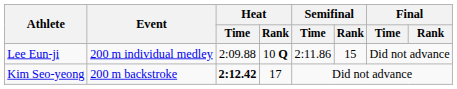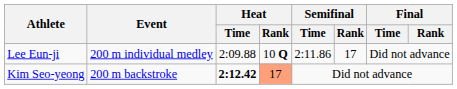Lee Eun-ji | Semifinal / Rank: 15 -> 17
Kim Seo-yeong | Heat / Rank: no background -> lightsalmon background
